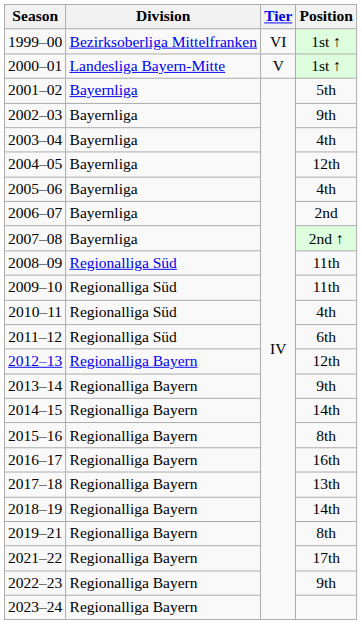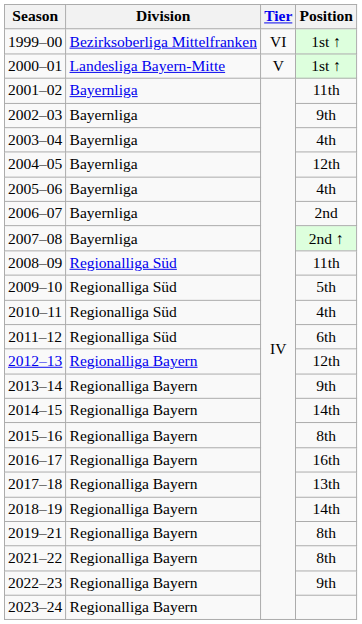2001–02 | Position: 5th -> 11th
2009–10 | Position: 11th -> 5th
2021–22 | Position: 17th -> 8th
